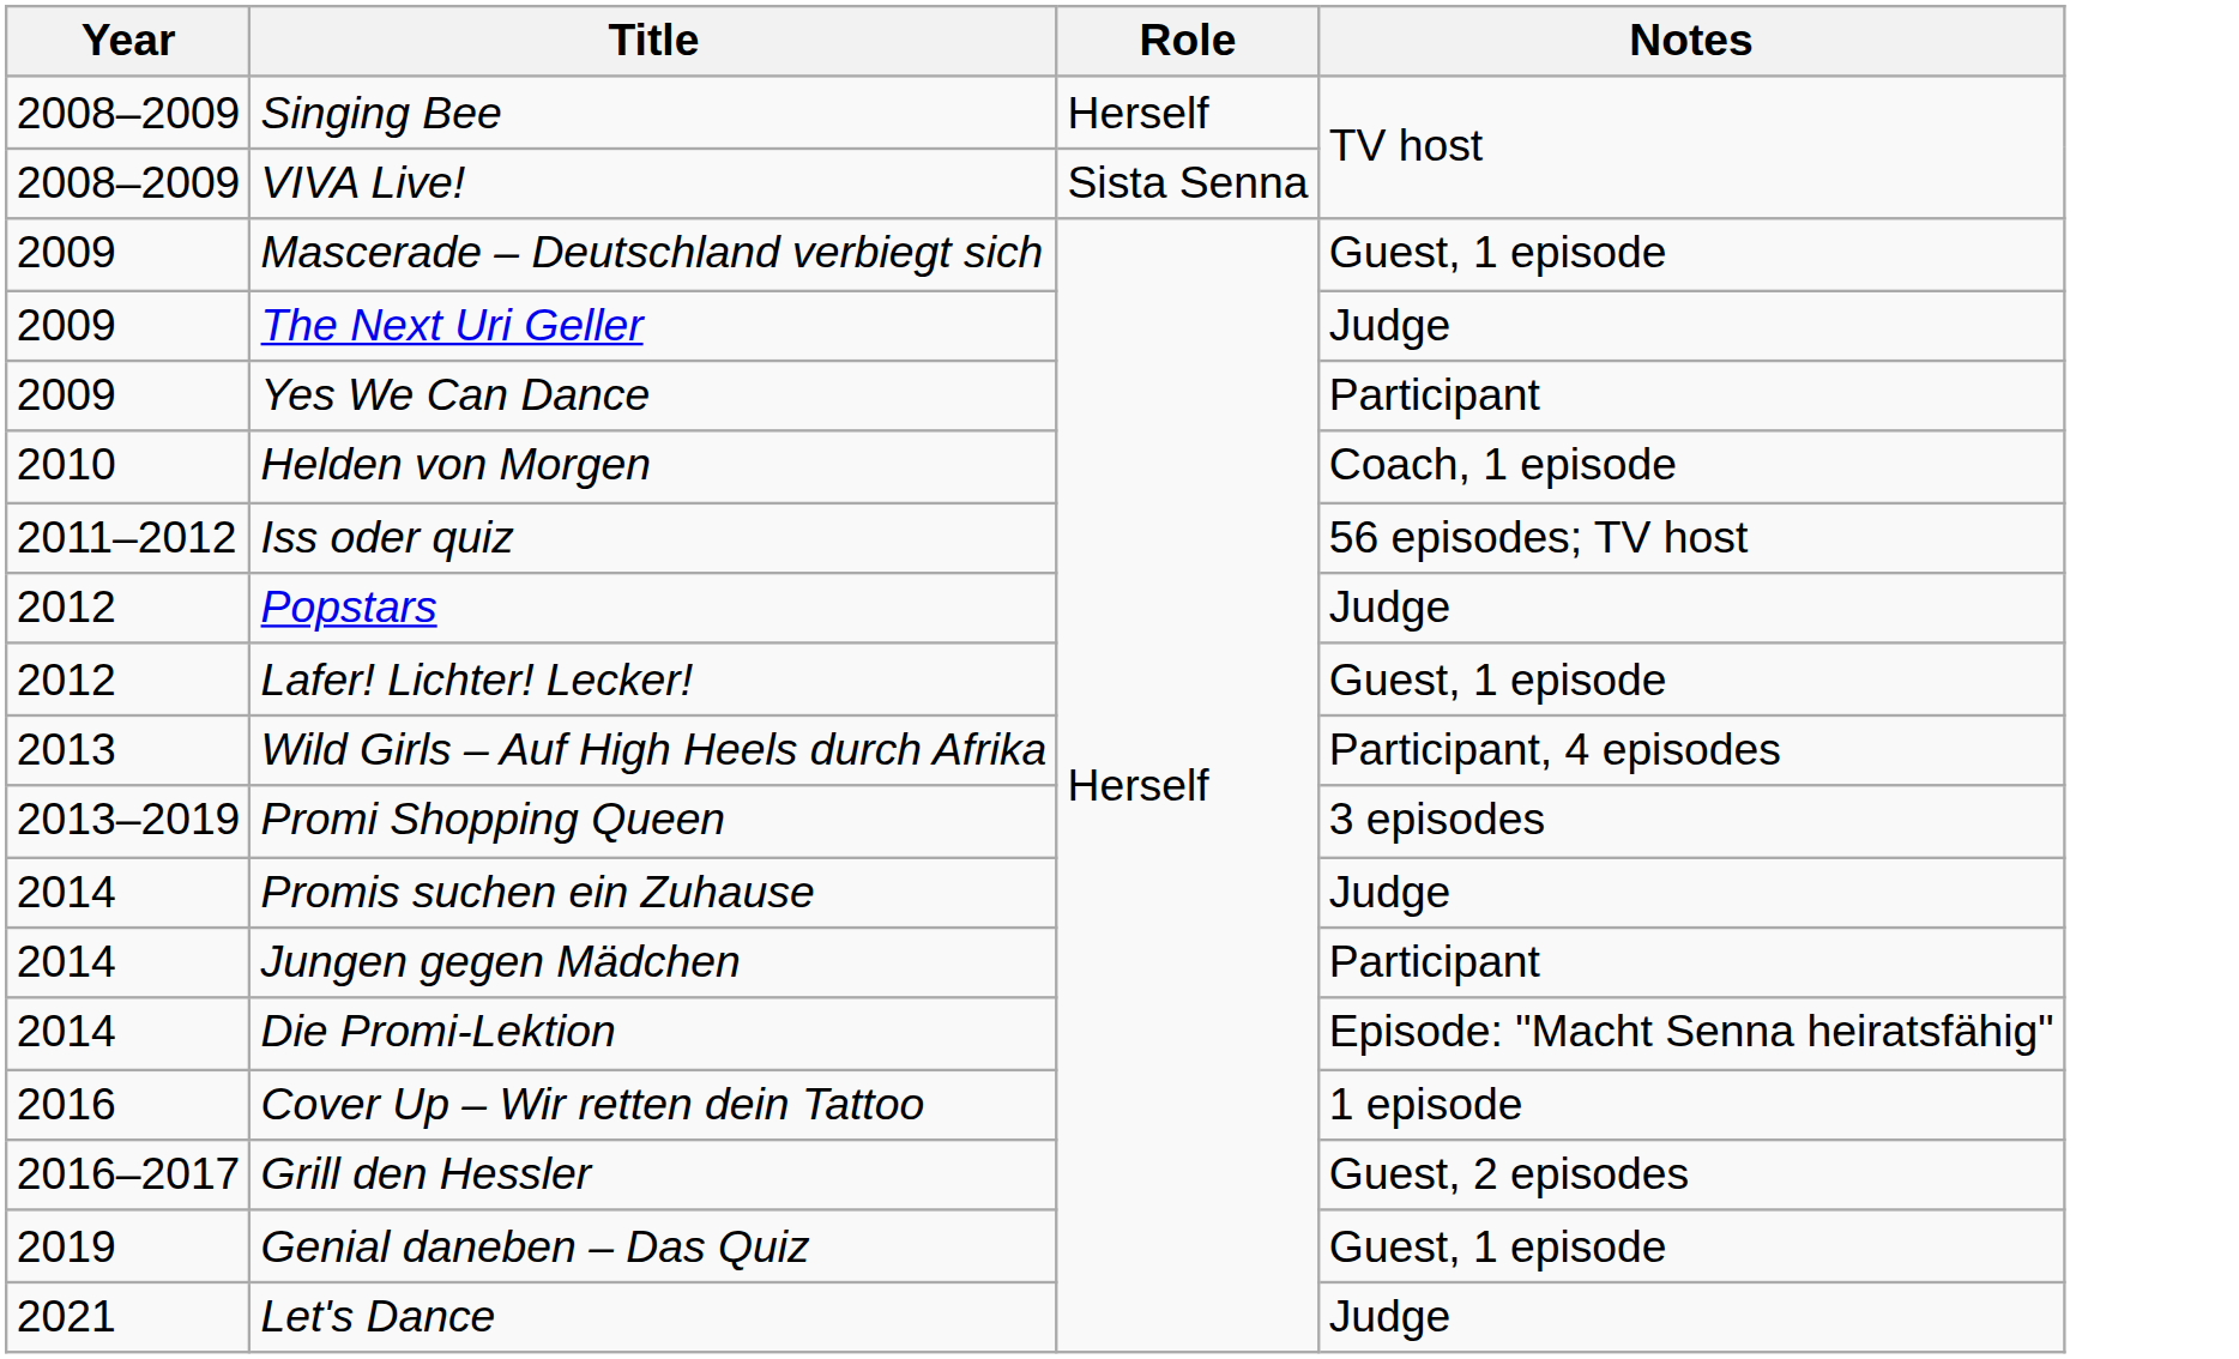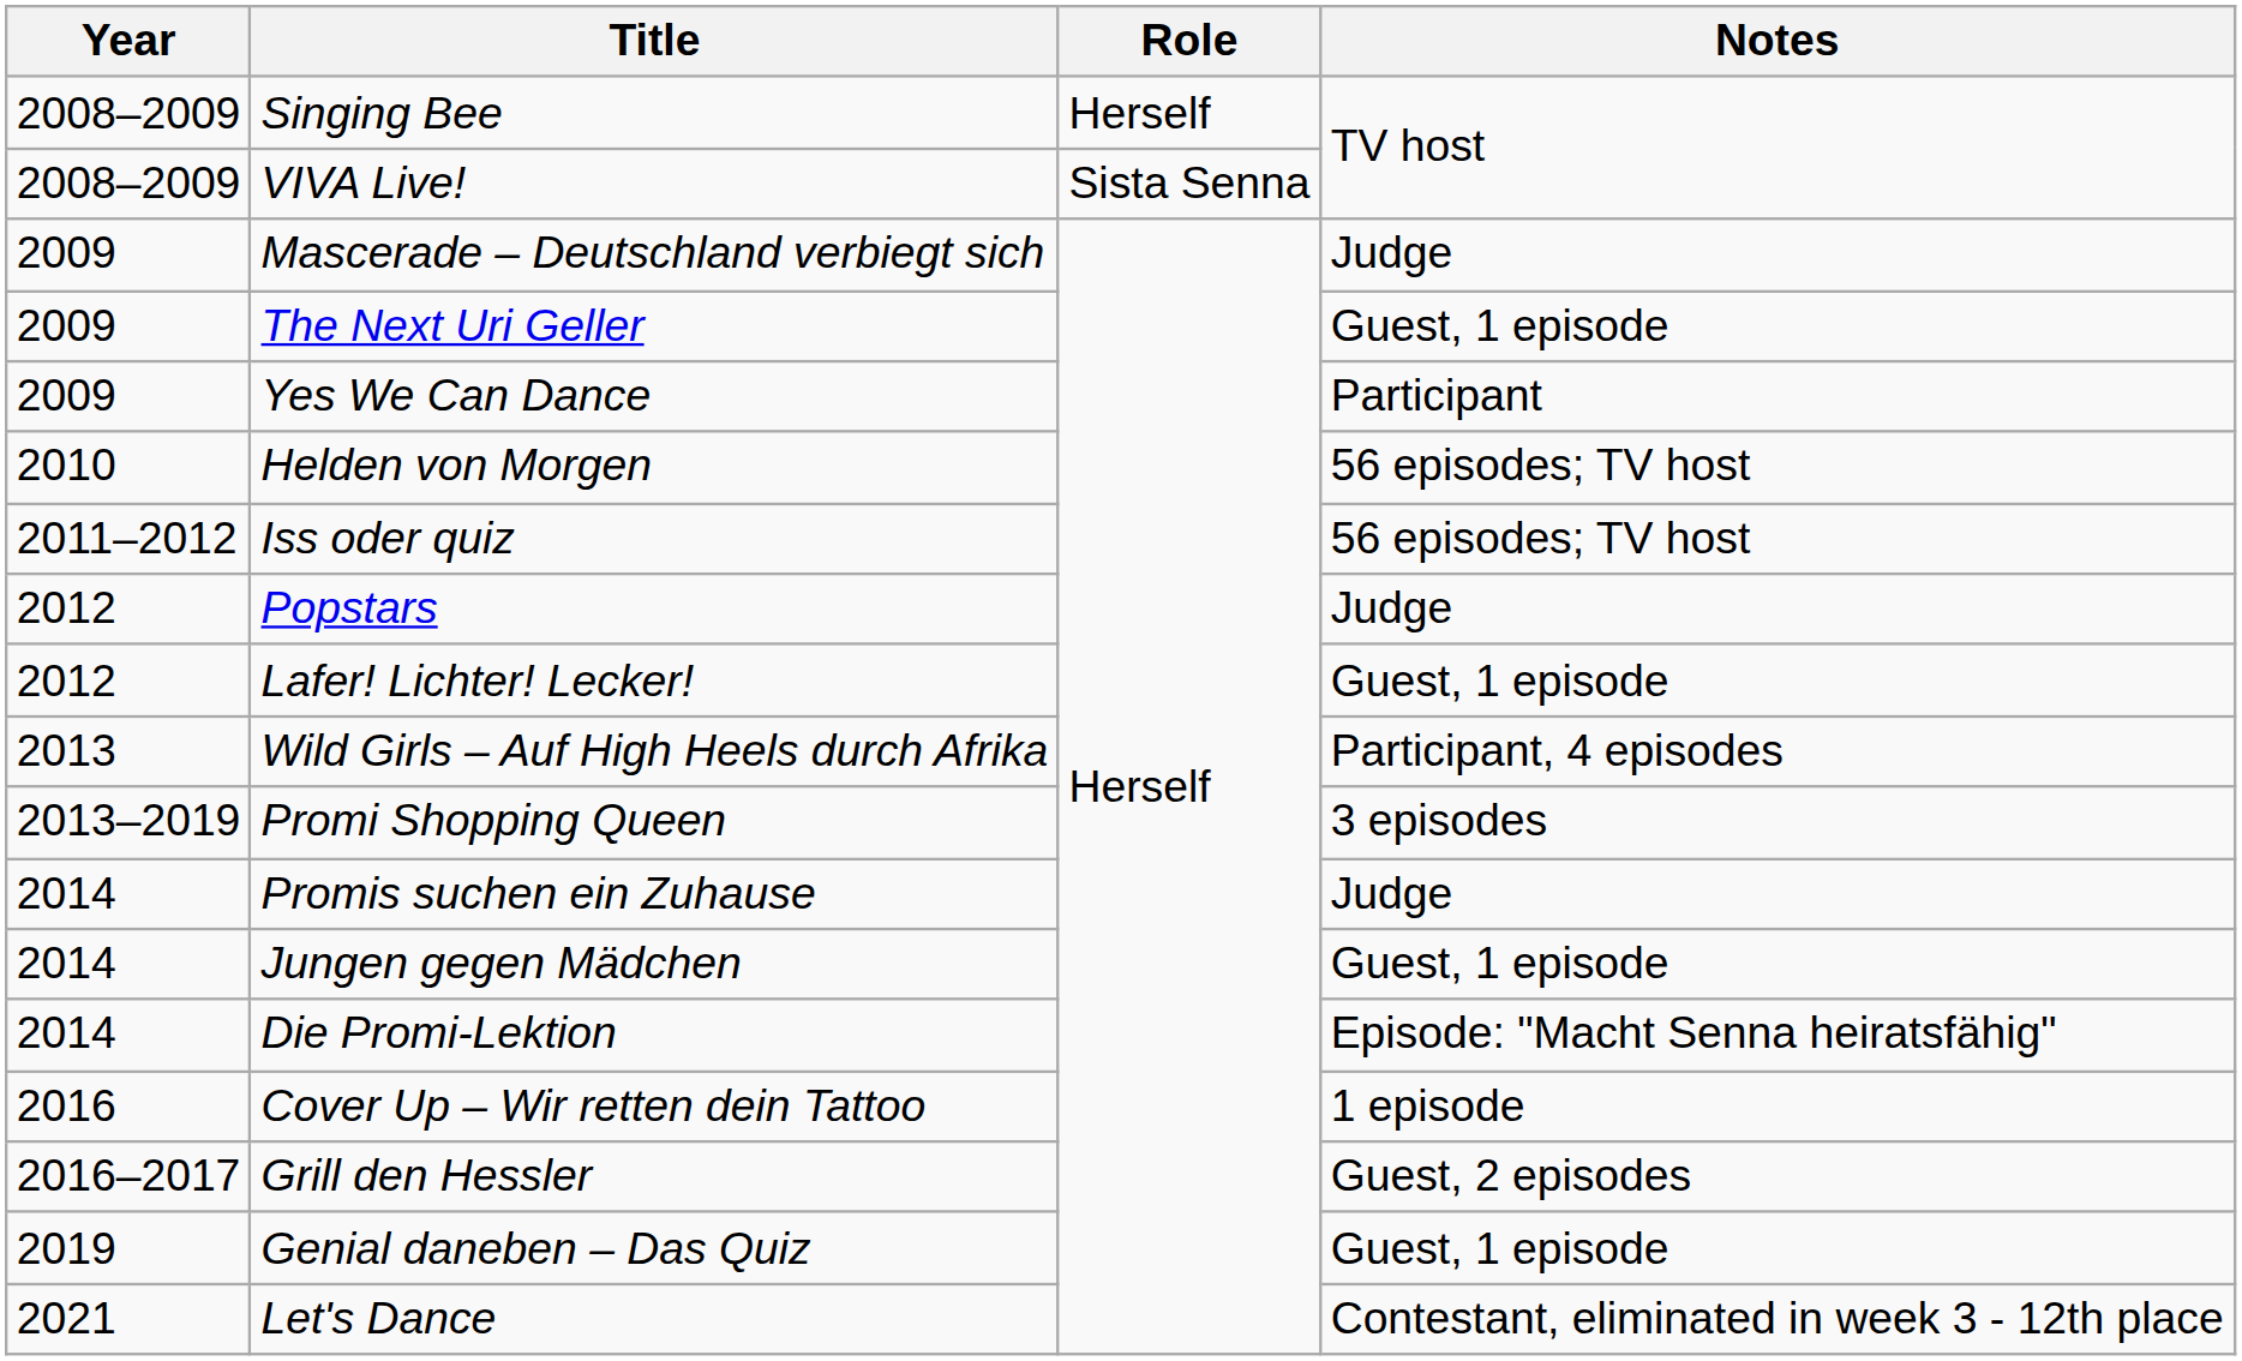Mascerade – Deutschland verbiegt sich | Notes: Guest, 1 episode -> Judge
The Next Uri Geller | Notes: Judge -> Guest, 1 episode
Helden von Morgen | Notes: Coach, 1 episode -> 56 episodes; TV host
Jungen gegen Mädchen | Notes: Participant -> Guest, 1 episode
Let's Dance | Notes: Judge -> Contestant, eliminated in week 3 - 12th place
